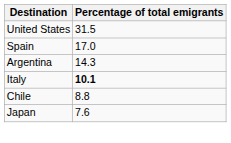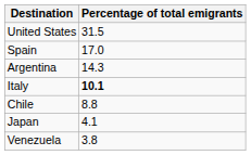Japan | Percentage of total emigrants: 7.6 -> 4.1
+ row: Venezuela | 3.8
